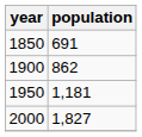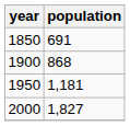1900 | population: 862 -> 868
